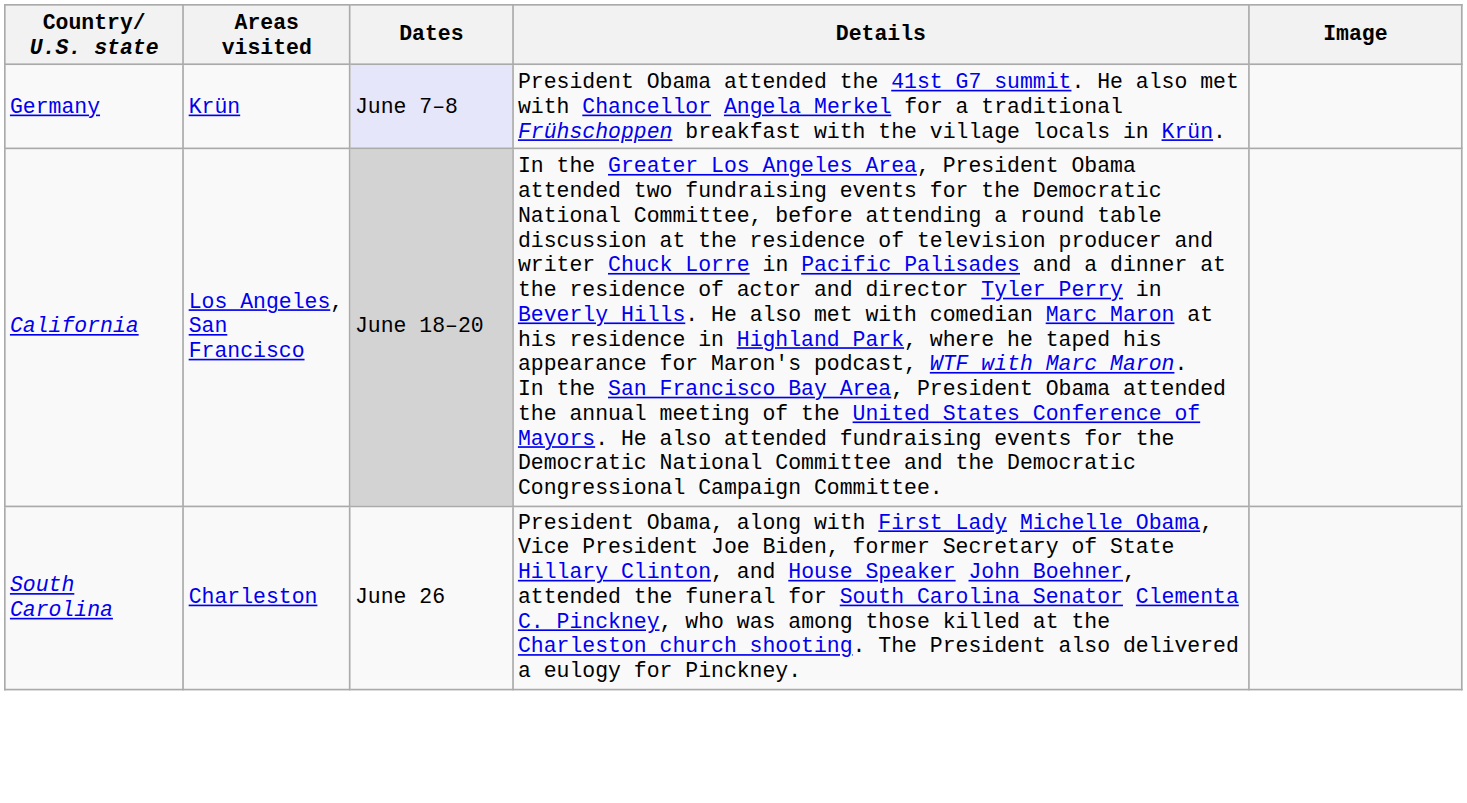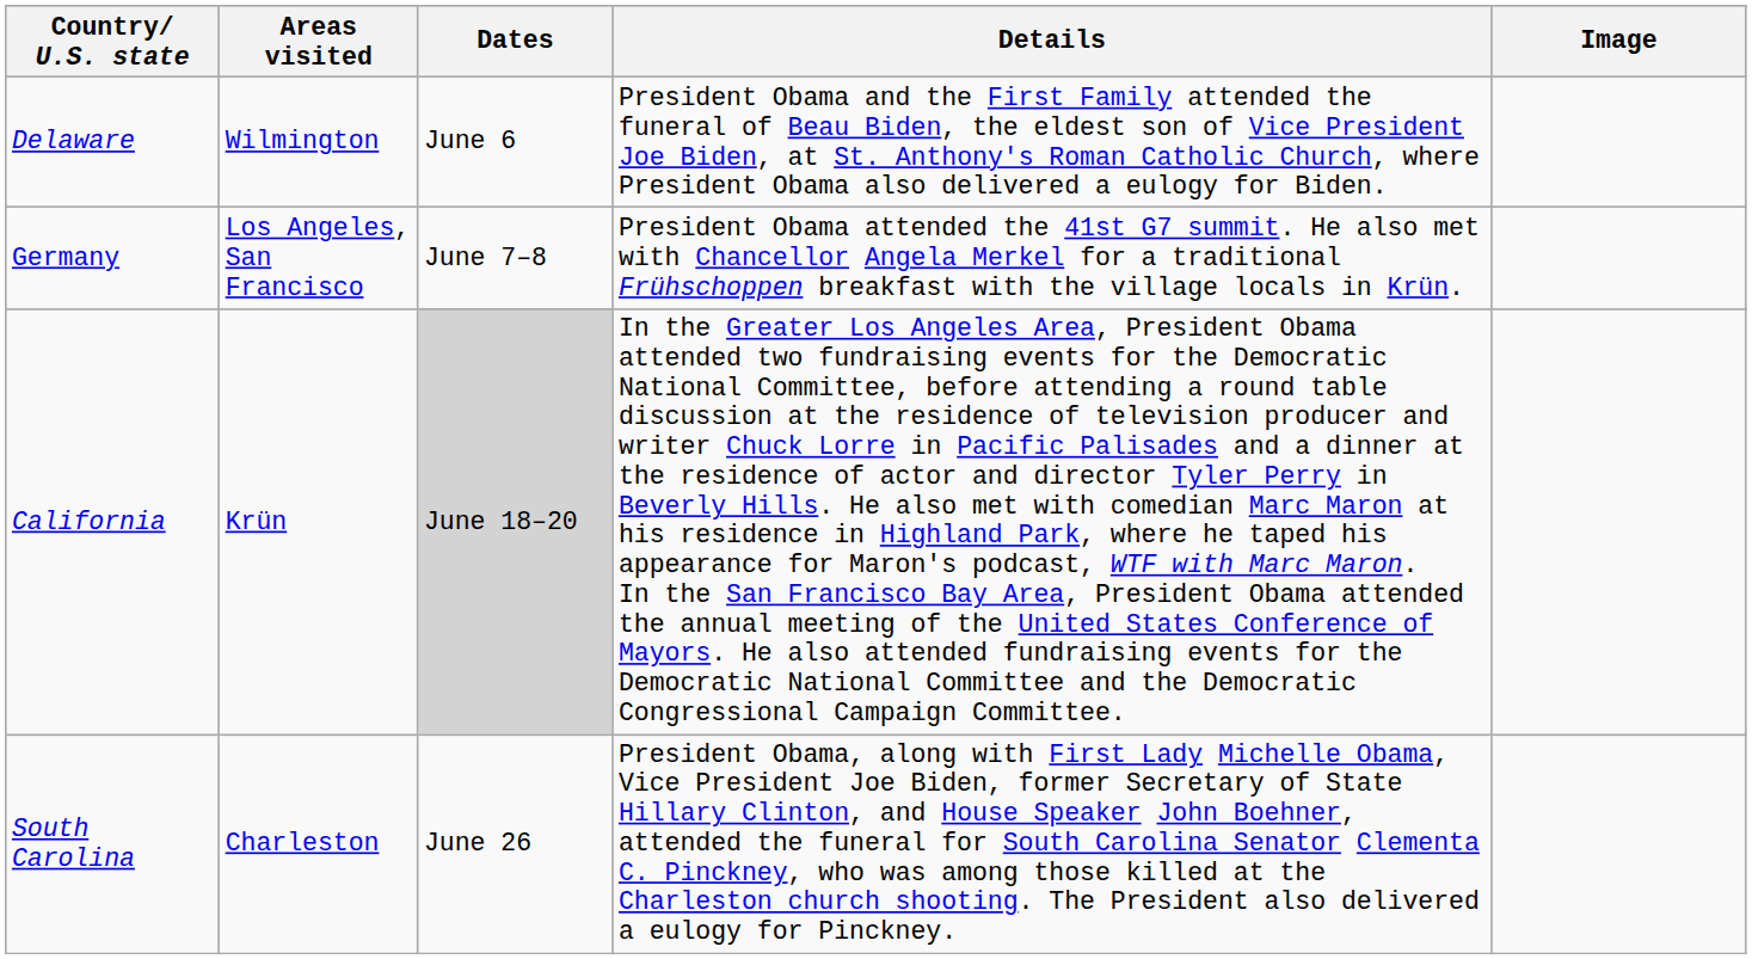+ row: Delaware | Wilmington | June 6 | President Obama and the First Family attended the funeral of Beau Biden, the eldest son of Vice President Joe Biden, at St. Anthony's Roman Catholic Church, where President Obama also delivered a eulogy for Biden.
Germany | Areas visited: Krün -> Los Angeles, San Francisco
Germany | Dates: lavender background -> no background
California | Areas visited: Los Angeles, San Francisco -> Krün
